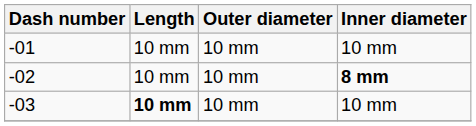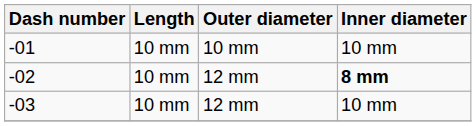-02 | Outer diameter: 10 mm -> 12 mm
-03 | Length: bold -> normal
-03 | Outer diameter: 10 mm -> 12 mm
